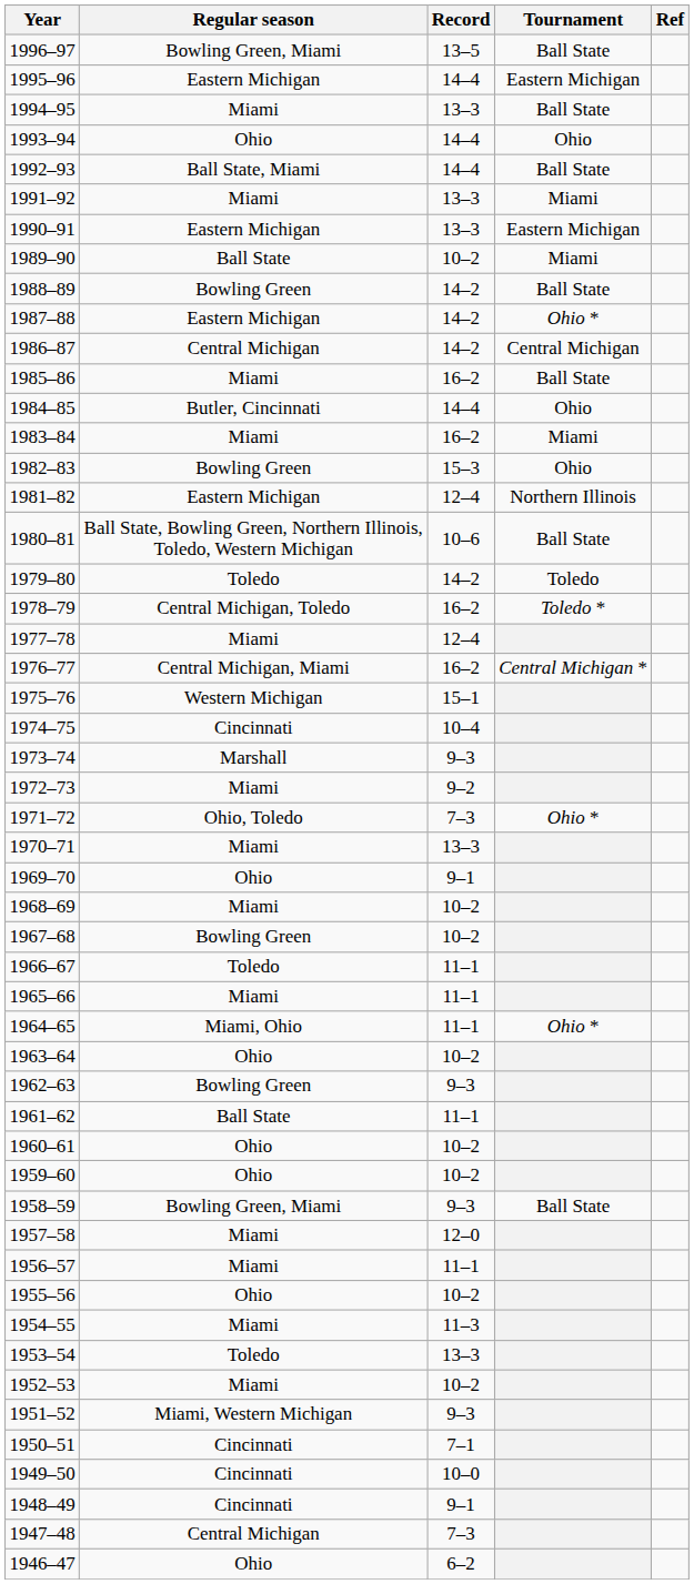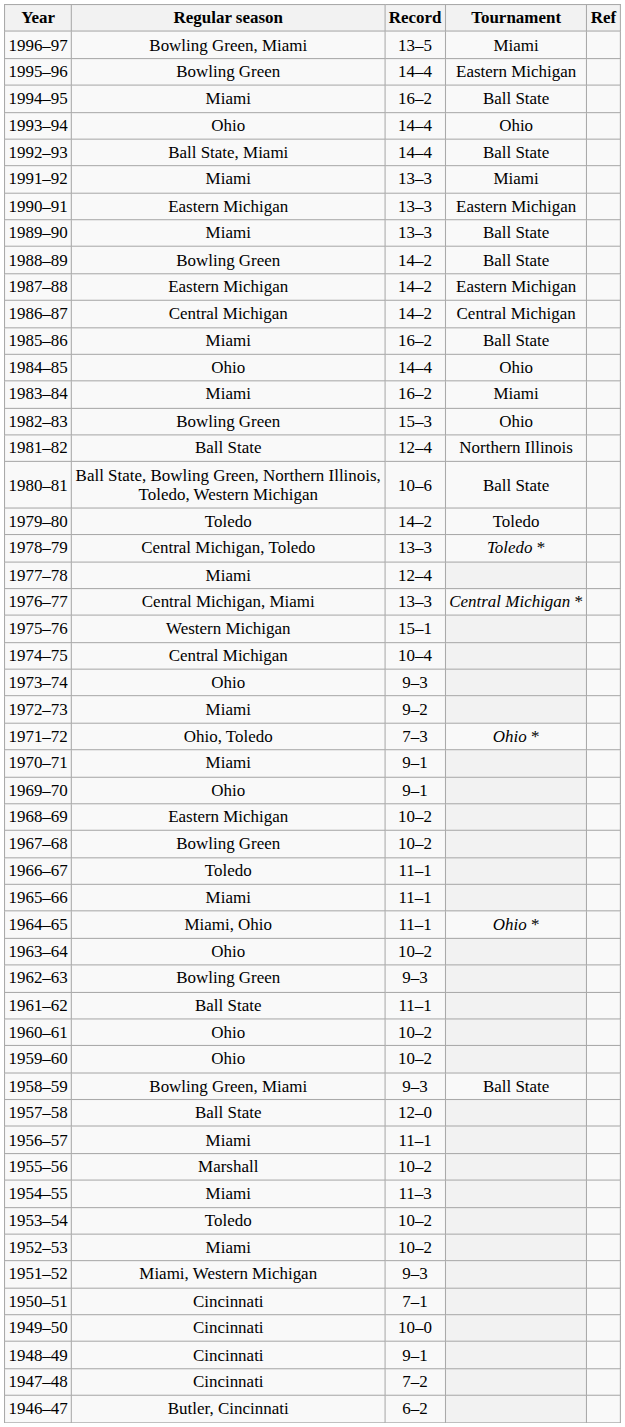1996–97 | Tournament: Ball State -> Miami
1995–96 | Regular season: Eastern Michigan -> Bowling Green
1994–95 | Record: 13–3 -> 16–2
1989–90 | Regular season: Ball State -> Miami
1989–90 | Record: 10–2 -> 13–3
1989–90 | Tournament: Miami -> Ball State
1987–88 | Tournament: Ohio * -> Eastern Michigan
1984–85 | Regular season: Butler, Cincinnati -> Ohio
1981–82 | Regular season: Eastern Michigan -> Ball State
1978–79 | Record: 16–2 -> 13–3
1976–77 | Record: 16–2 -> 13–3
1974–75 | Regular season: Cincinnati -> Central Michigan
1973–74 | Regular season: Marshall -> Ohio
1970–71 | Record: 13–3 -> 9–1
1968–69 | Regular season: Miami -> Eastern Michigan
1957–58 | Regular season: Miami -> Ball State
1955–56 | Regular season: Ohio -> Marshall
1953–54 | Record: 13–3 -> 10–2
1947–48 | Regular season: Central Michigan -> Cincinnati
1947–48 | Record: 7–3 -> 7–2
1946–47 | Regular season: Ohio -> Butler, Cincinnati
